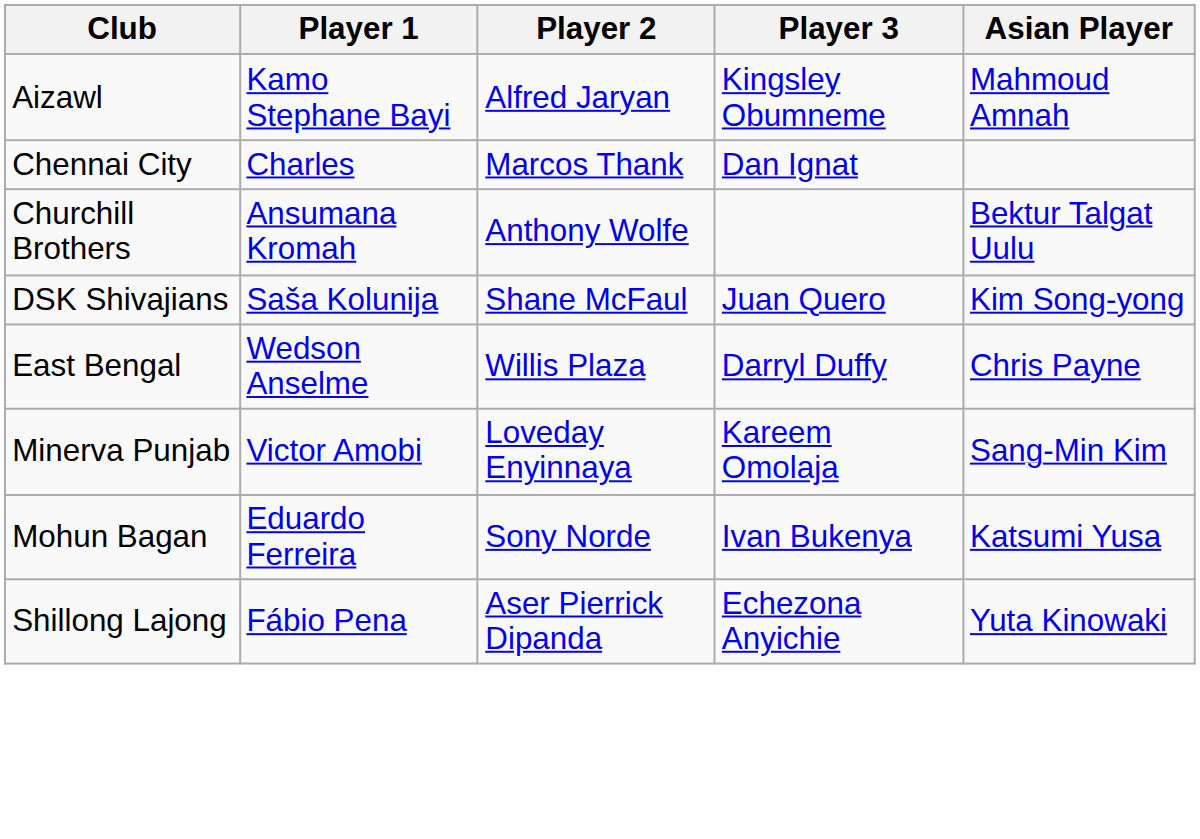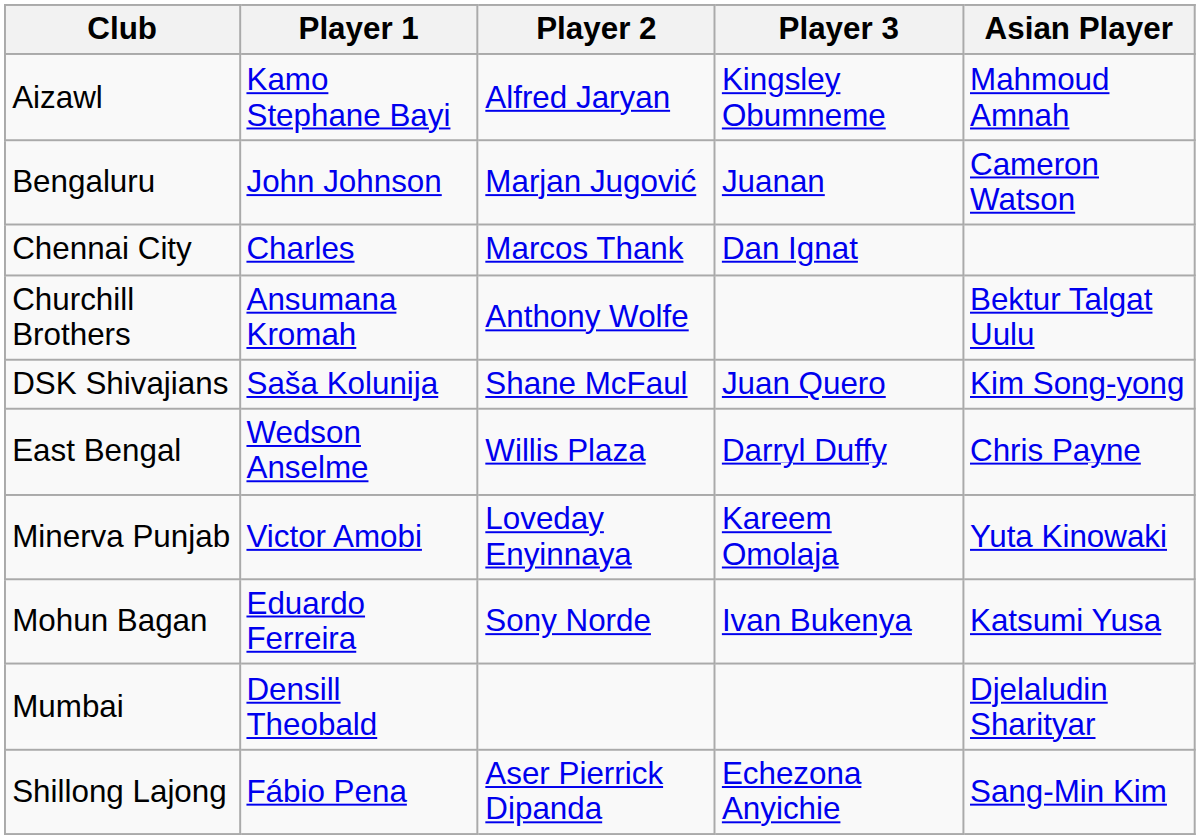+ row: Bengaluru | John Johnson | Marjan Jugović | Juanan | Cameron Watson
Minerva Punjab | Asian Player: Sang-Min Kim -> Yuta Kinowaki
+ row: Mumbai | Densill Theobald | Djelaludin Sharityar
Shillong Lajong | Asian Player: Yuta Kinowaki -> Sang-Min Kim
